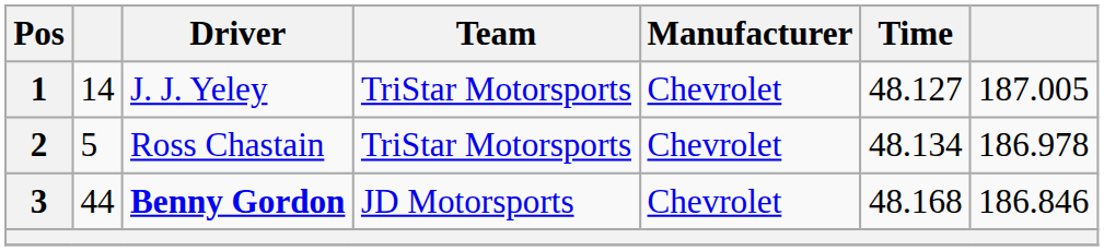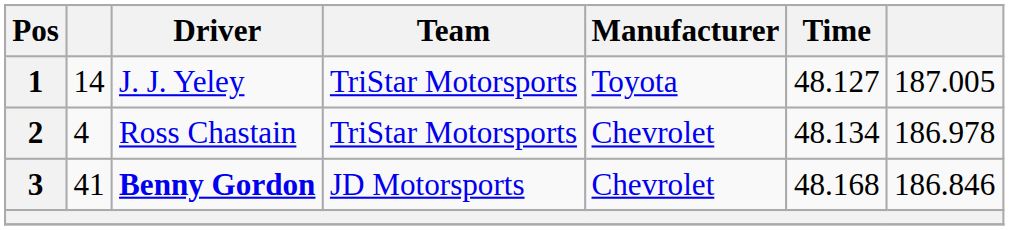1 | Manufacturer: Chevrolet -> Toyota
2 | column 2: 5 -> 4
3 | column 2: 44 -> 41
